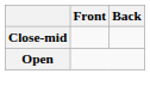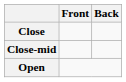+ row: Close
